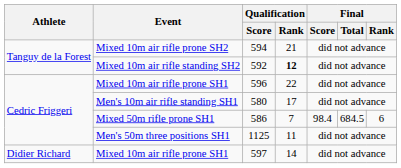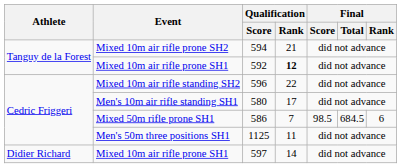592 | Event: Mixed 10m air rifle standing SH2 -> Mixed 10m air rifle prone SH1
596 | Event: Mixed 10m air rifle prone SH1 -> Mixed 10m air rifle standing SH2
586 | Final / Score: 98.4 -> 98.5
